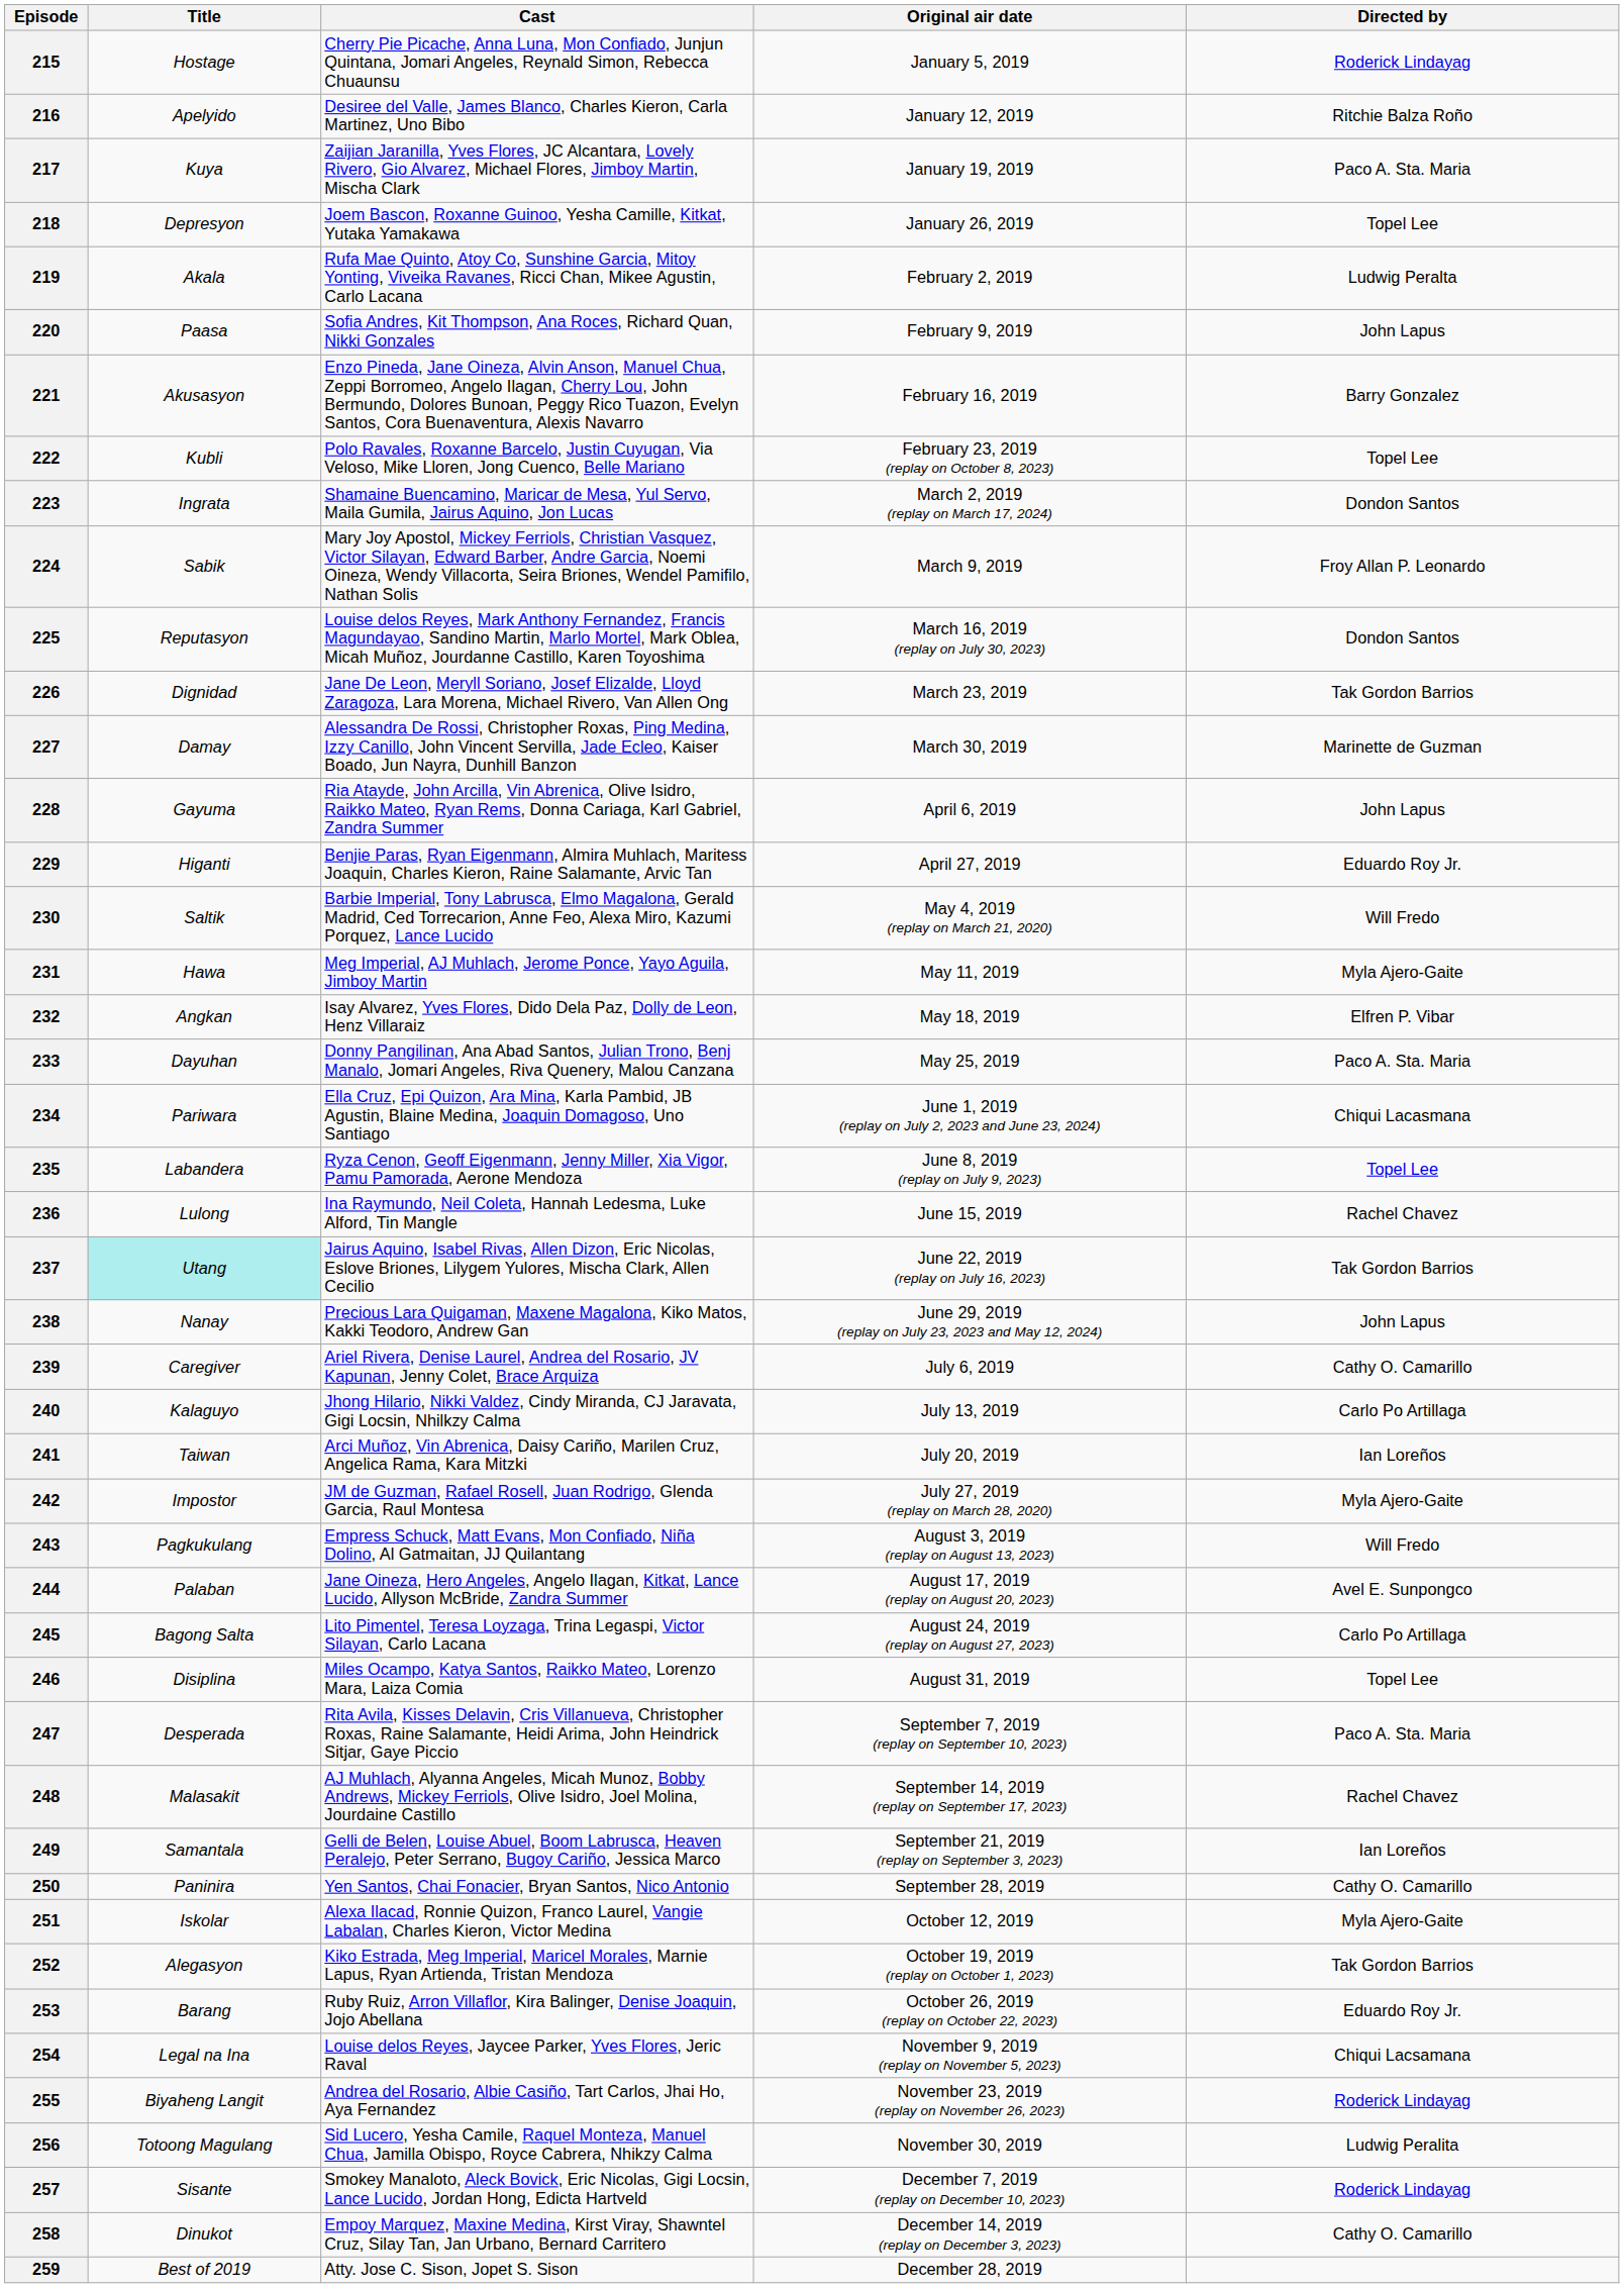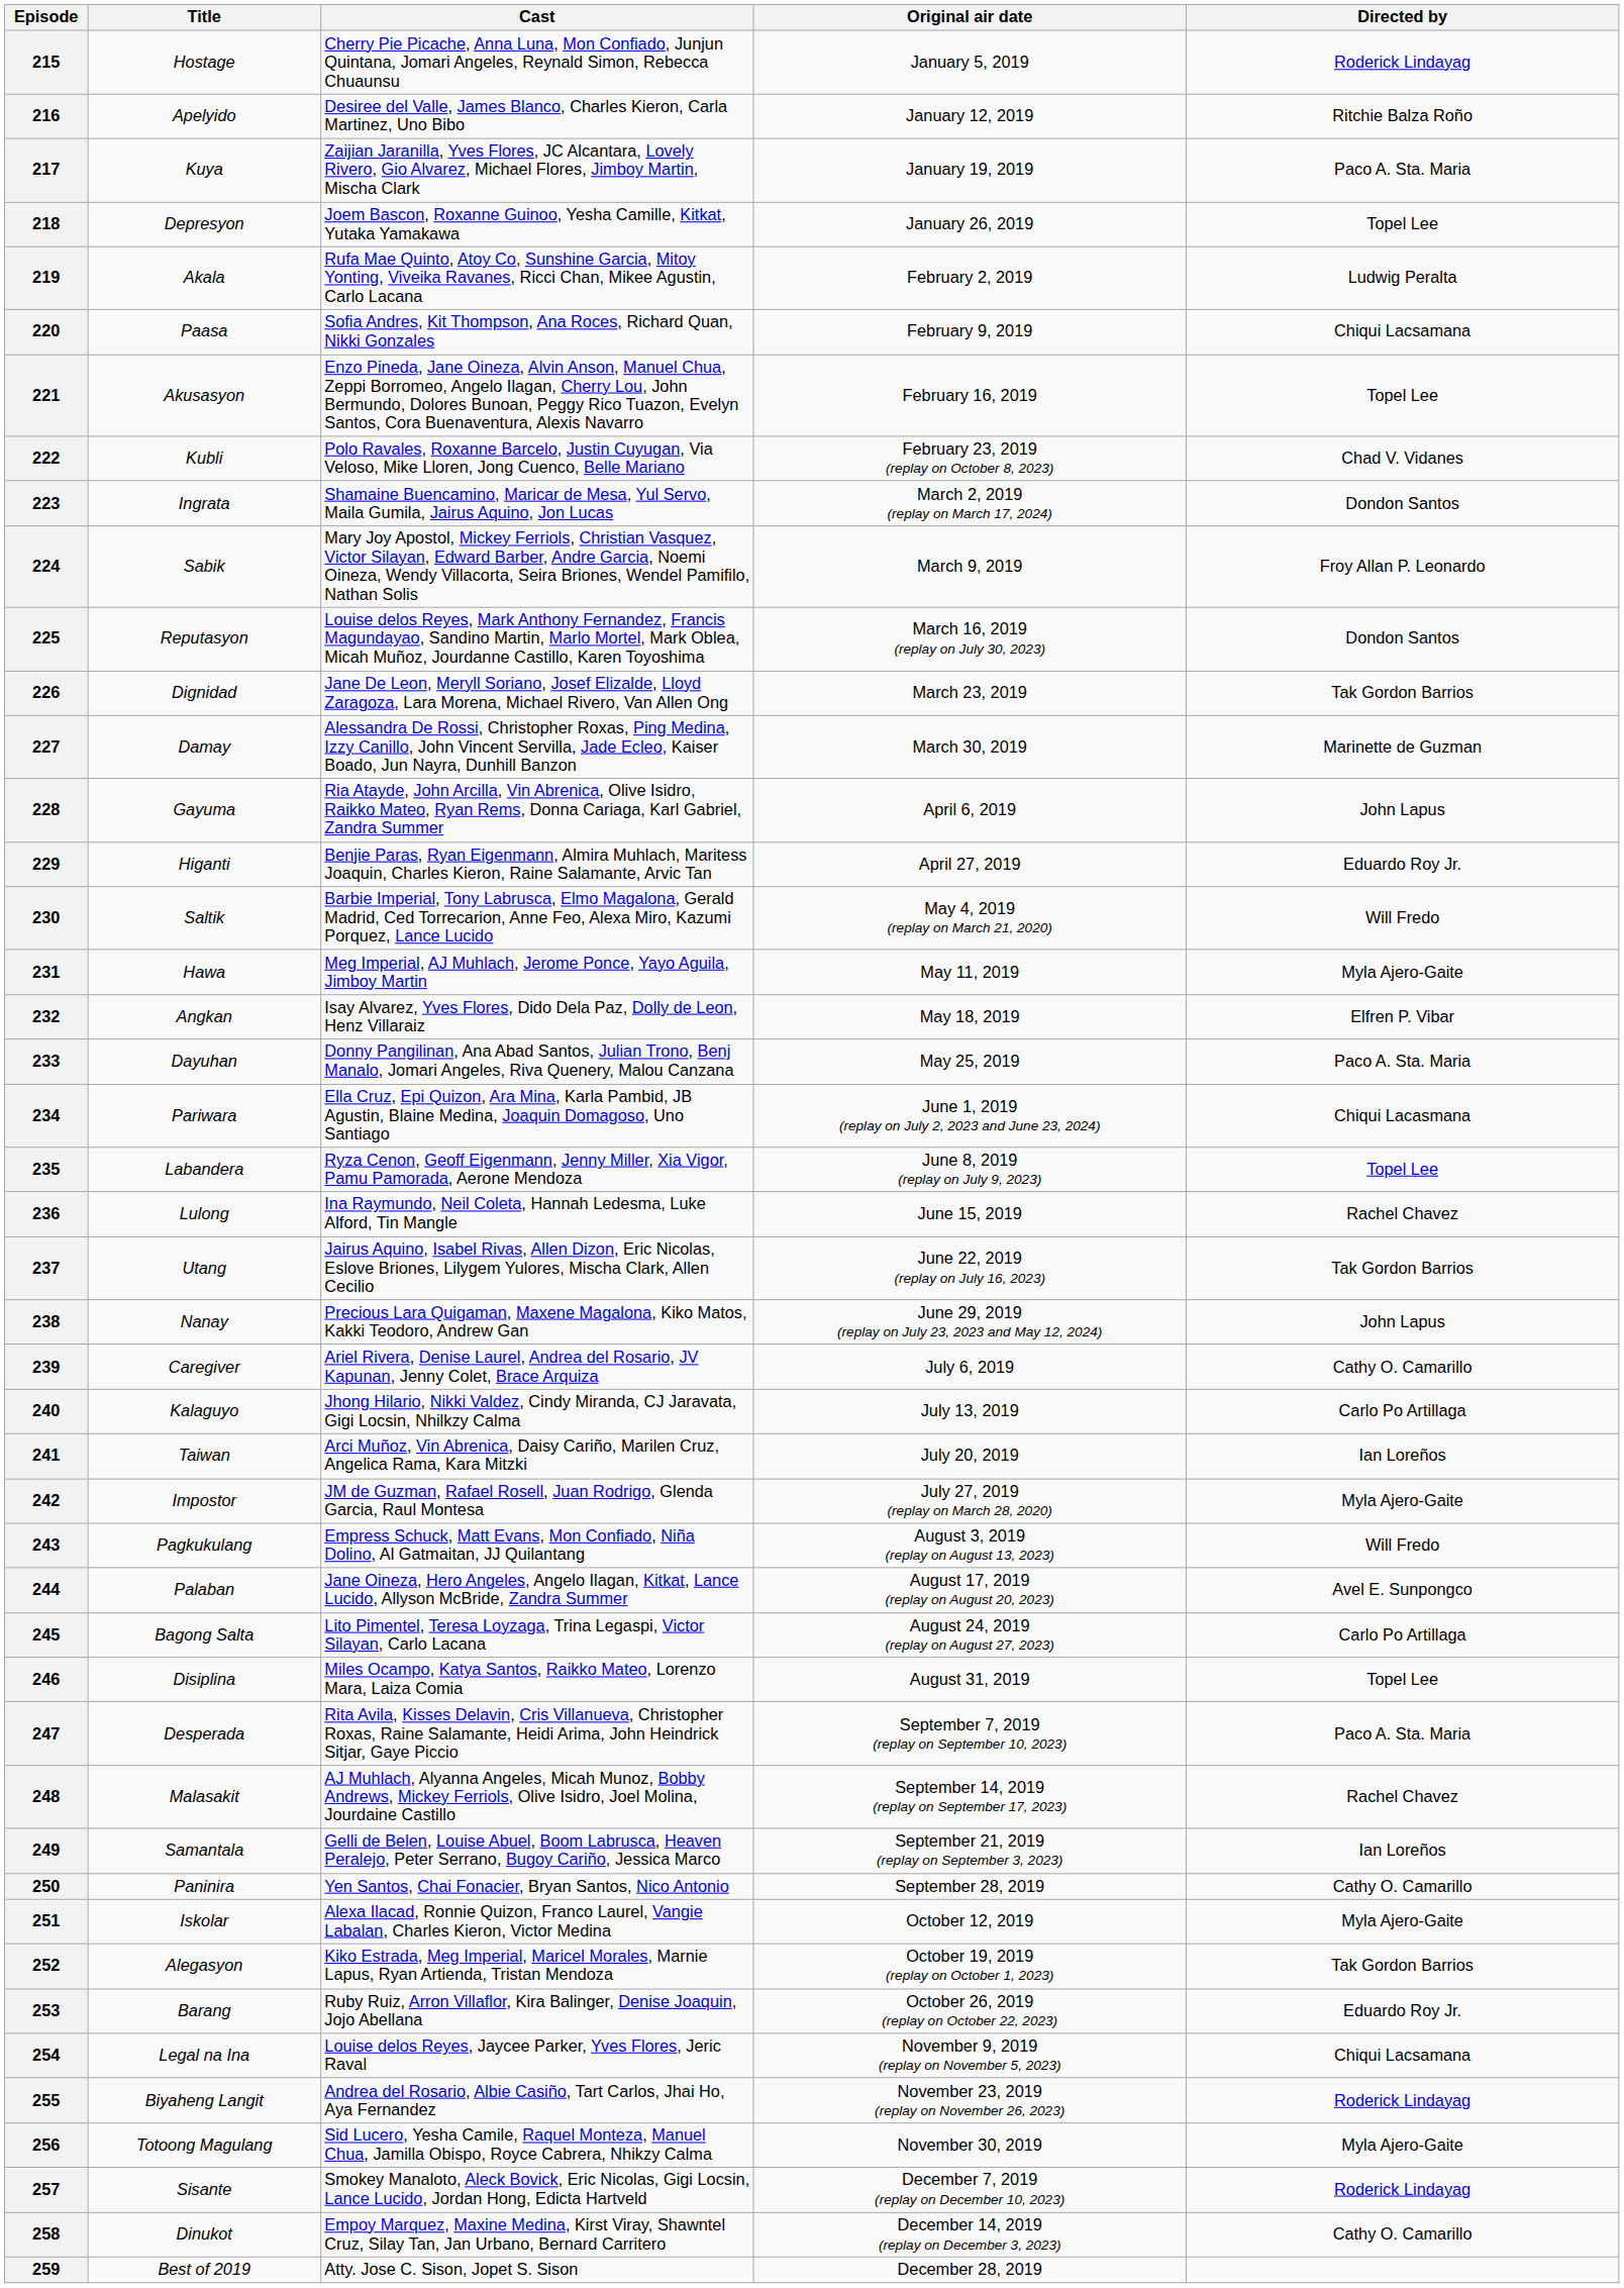220 | Directed by: John Lapus -> Chiqui Lacsamana
221 | Directed by: Barry Gonzalez -> Topel Lee
222 | Directed by: Topel Lee -> Chad V. Vidanes
237 | Title: paleturquoise background -> no background
256 | Directed by: Ludwig Peralita -> Myla Ajero-Gaite
